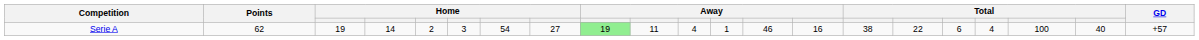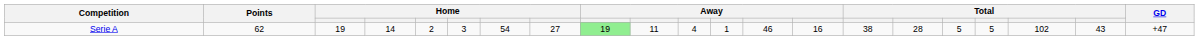Serie A | column 16: 22 -> 28
Serie A | column 17: 6 -> 5
Serie A | column 18: 4 -> 5
Serie A | column 19: 100 -> 102
Serie A | column 20: 40 -> 43
Serie A | GD: +57 -> +47
